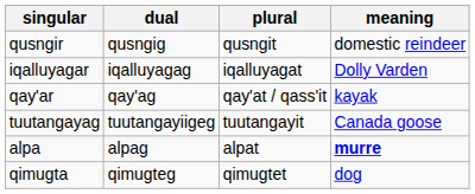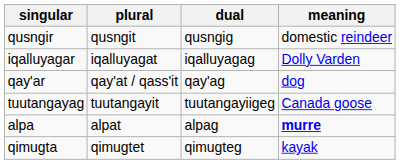columns swapped: dual <-> plural
qay'ar | meaning: kayak -> dog
qimugta | meaning: dog -> kayak
